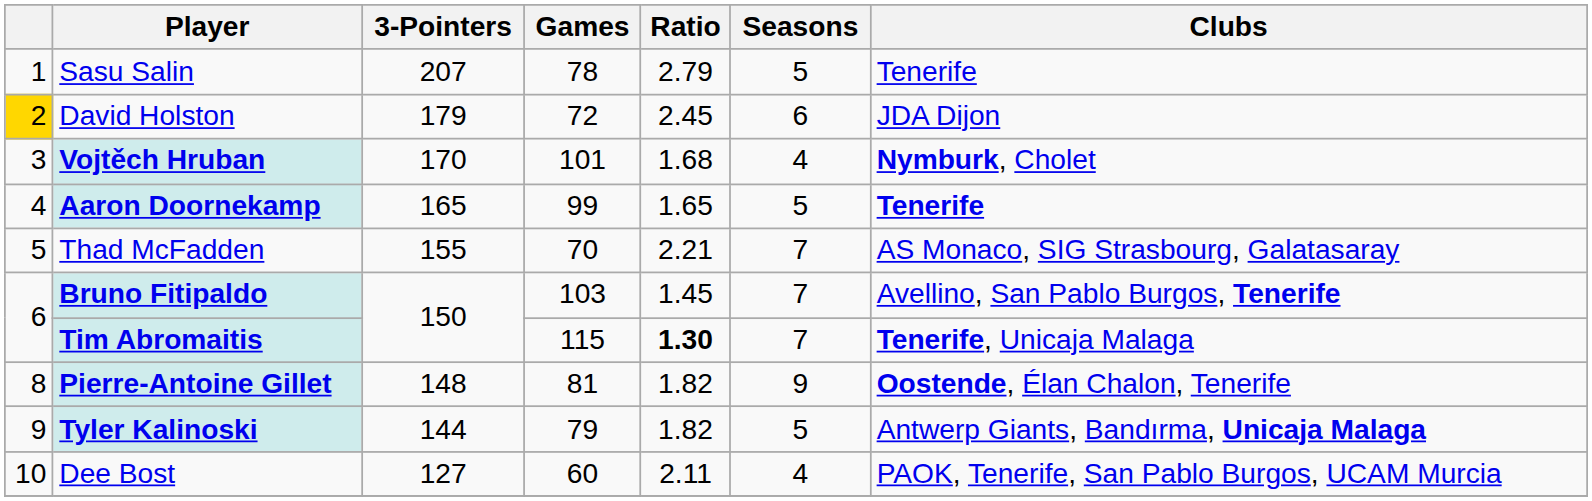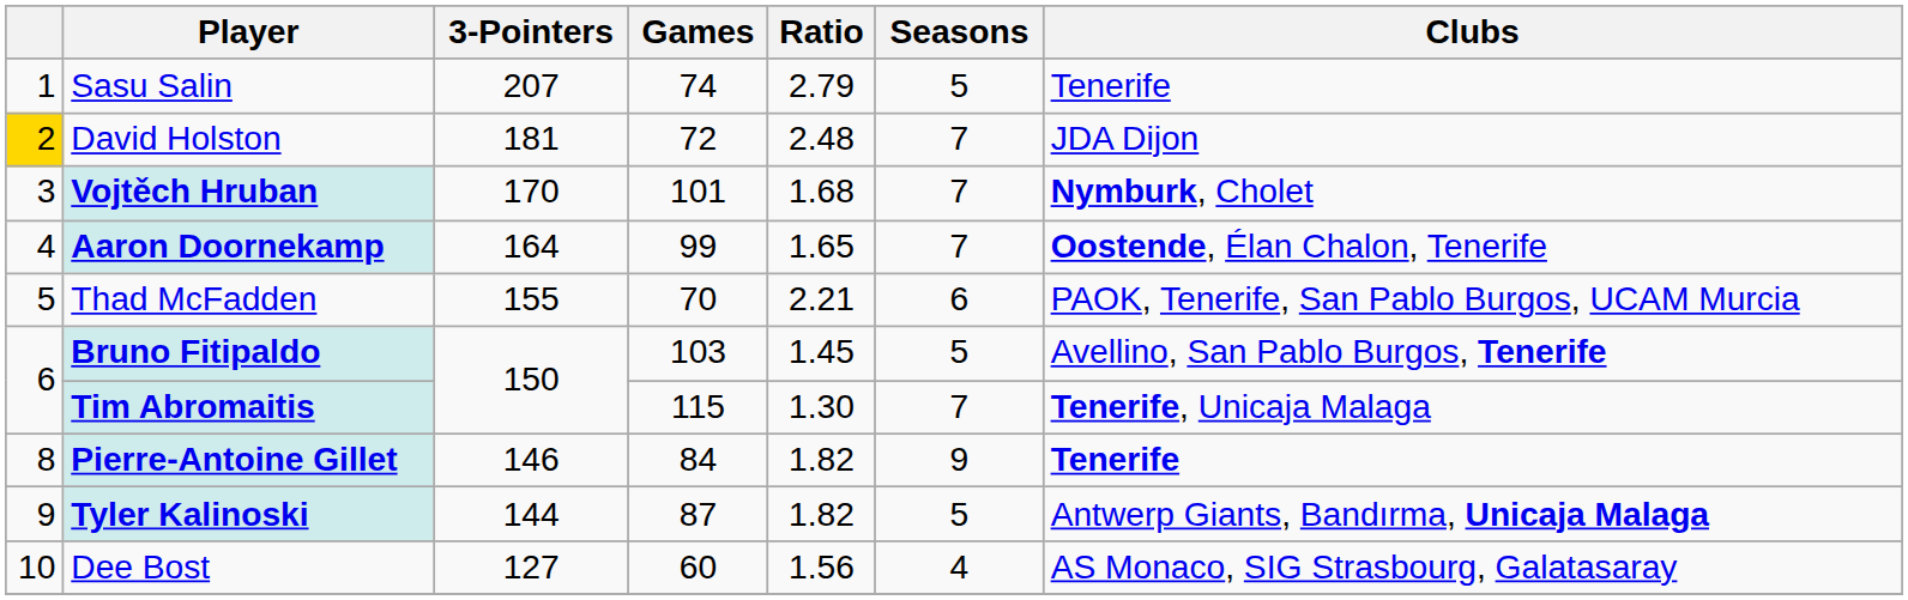Sasu Salin | Games: 78 -> 74
David Holston | 3-Pointers: 179 -> 181
David Holston | Ratio: 2.45 -> 2.48
David Holston | Seasons: 6 -> 7
Vojtěch Hruban | Seasons: 4 -> 7
Aaron Doornekamp | 3-Pointers: 165 -> 164
Aaron Doornekamp | Seasons: 5 -> 7
Aaron Doornekamp | Clubs: Tenerife -> Oostende, Élan Chalon, Tenerife
Thad McFadden | Seasons: 7 -> 6
Thad McFadden | Clubs: AS Monaco, SIG Strasbourg, Galatasaray -> PAOK, Tenerife, San Pablo Burgos, UCAM Murcia
Bruno Fitipaldo | Seasons: 7 -> 5
Tim Abromaitis | Ratio: bold -> normal
Pierre-Antoine Gillet | 3-Pointers: 148 -> 146
Pierre-Antoine Gillet | Games: 81 -> 84
Pierre-Antoine Gillet | Clubs: Oostende, Élan Chalon, Tenerife -> Tenerife
Tyler Kalinoski | Games: 79 -> 87
Dee Bost | Ratio: 2.11 -> 1.56
Dee Bost | Clubs: PAOK, Tenerife, San Pablo Burgos, UCAM Murcia -> AS Monaco, SIG Strasbourg, Galatasaray
